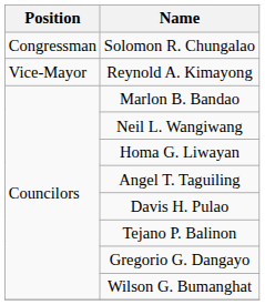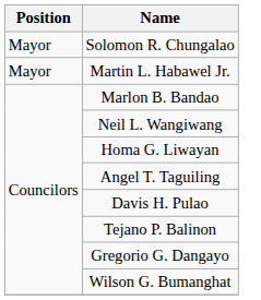Solomon R. Chungalao | Position: Congressman -> Mayor
+ row: Mayor | Martin L. Habawel Jr.
- row: Vice-Mayor | Reynold A. Kimayong
